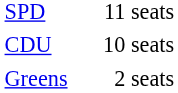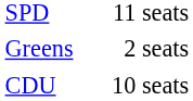rows swapped: CDU <-> Greens
